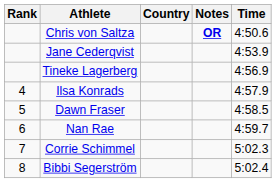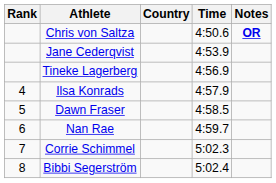columns swapped: Time <-> Notes
